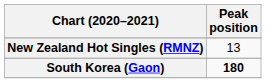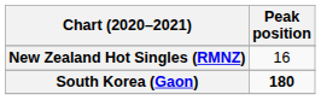New Zealand Hot Singles (RMNZ) | Peak position: 13 -> 16
